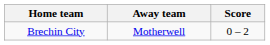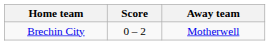columns swapped: Score <-> Away team
